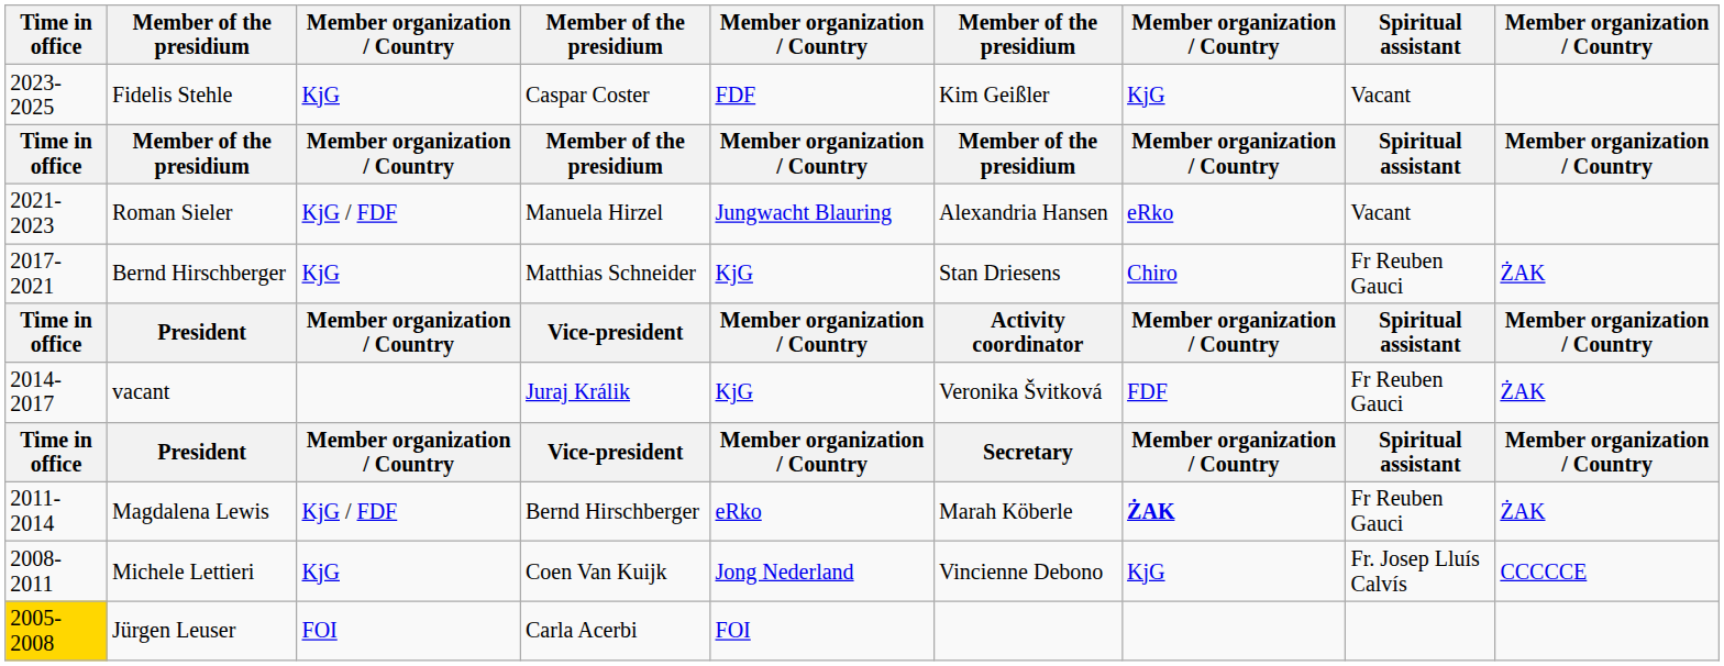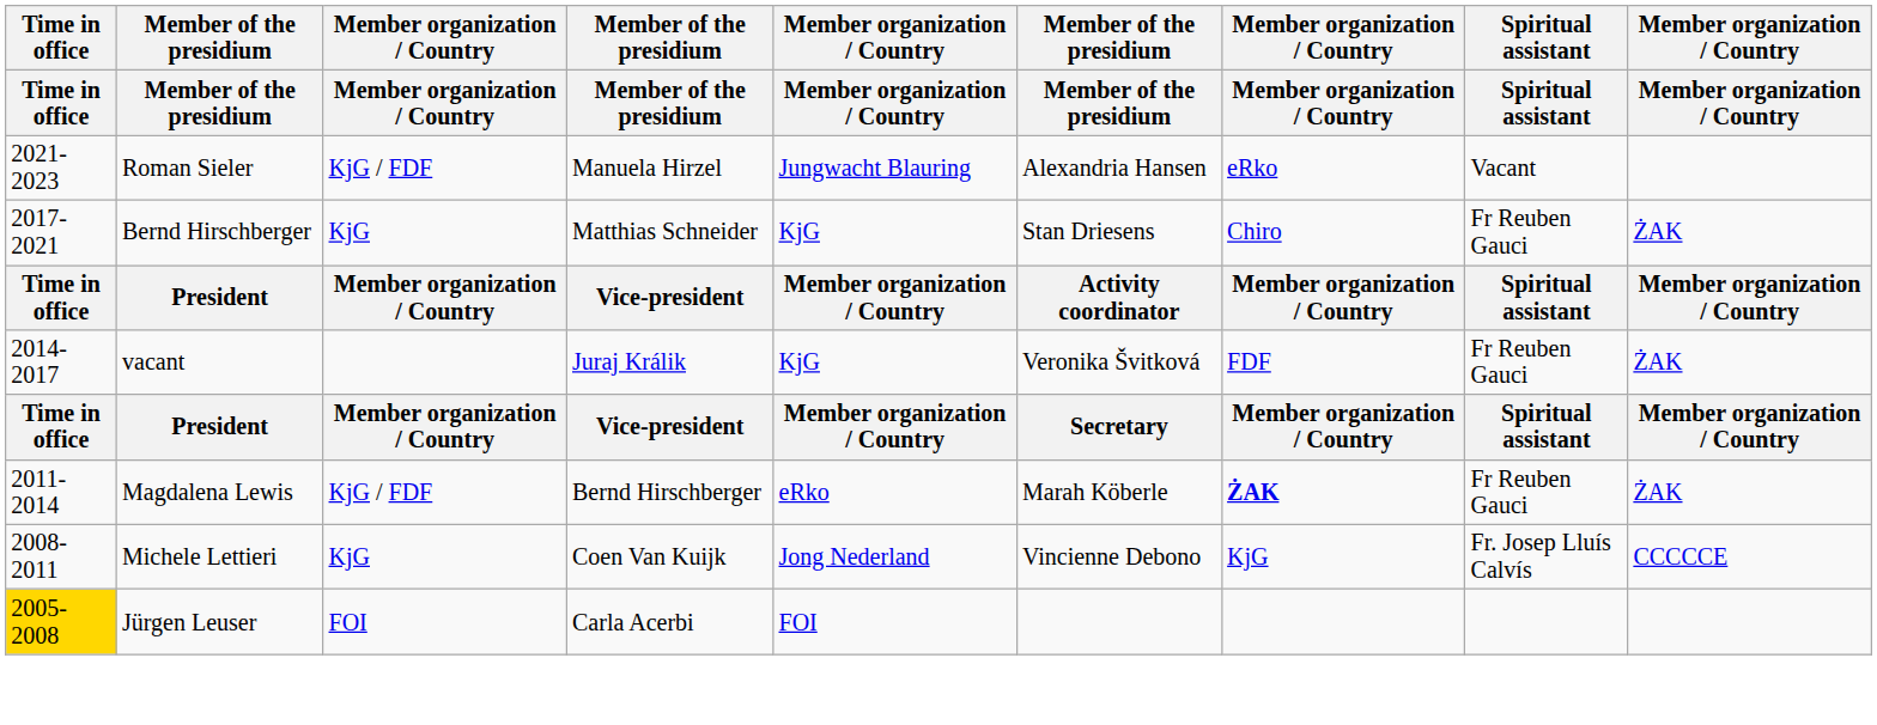- row: 2023-2025 | Fidelis Stehle | KjG | Caspar Coster | FDF | Kim Geißler | KjG | Vacant
